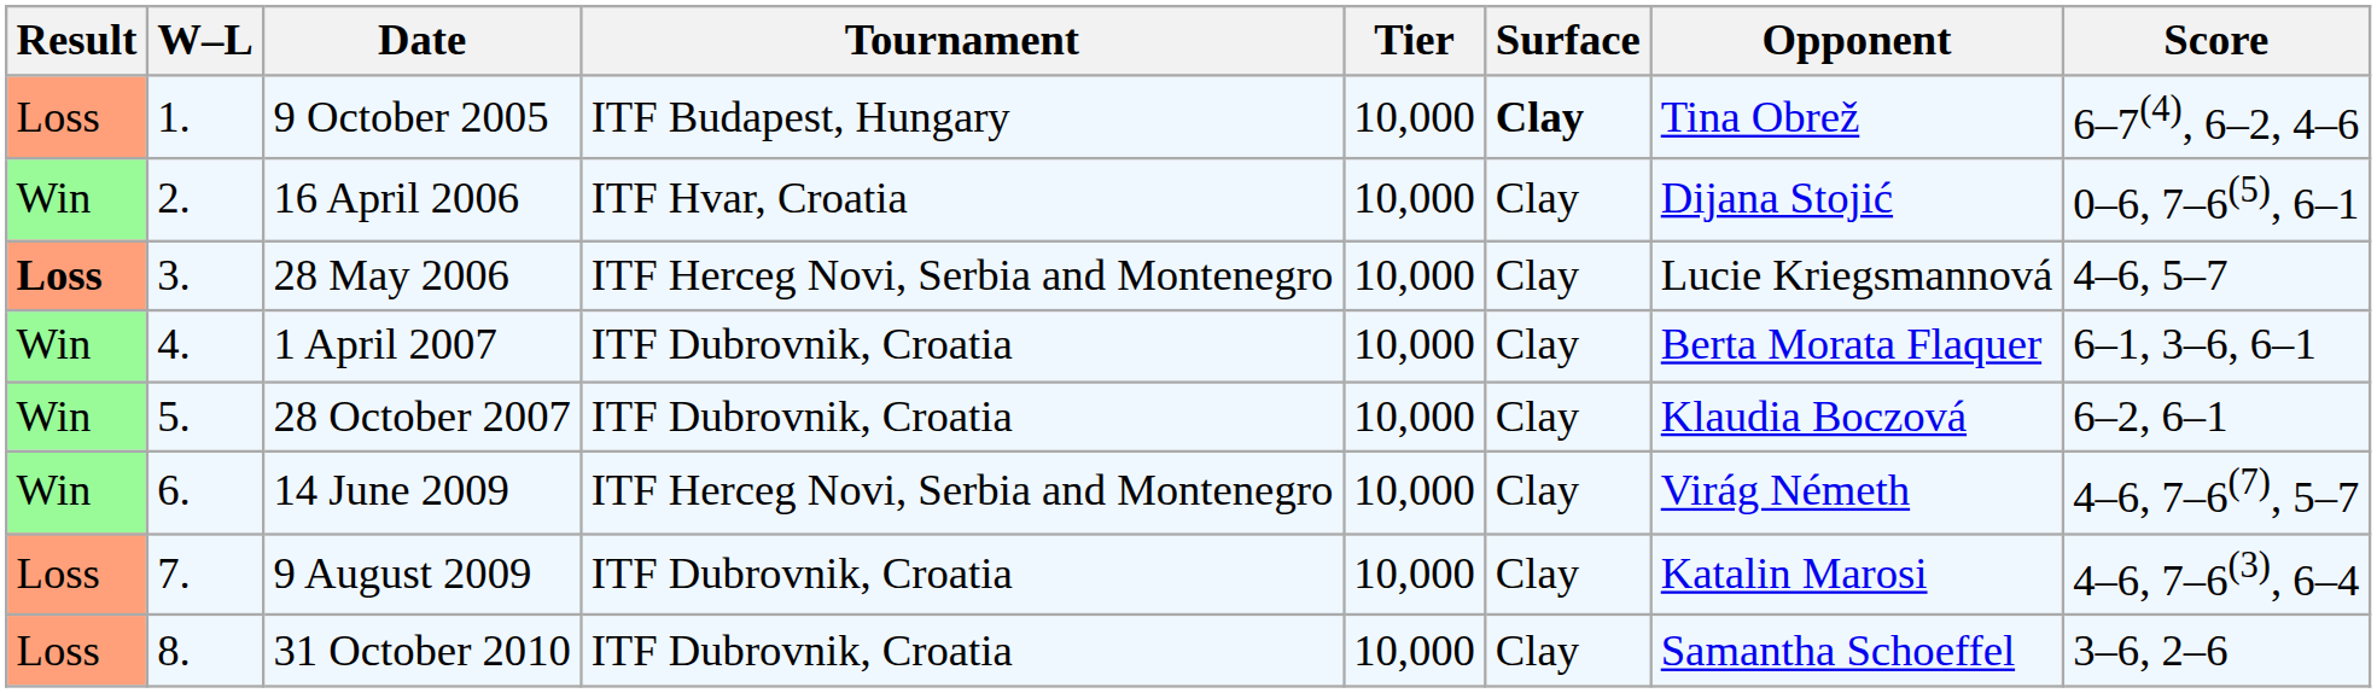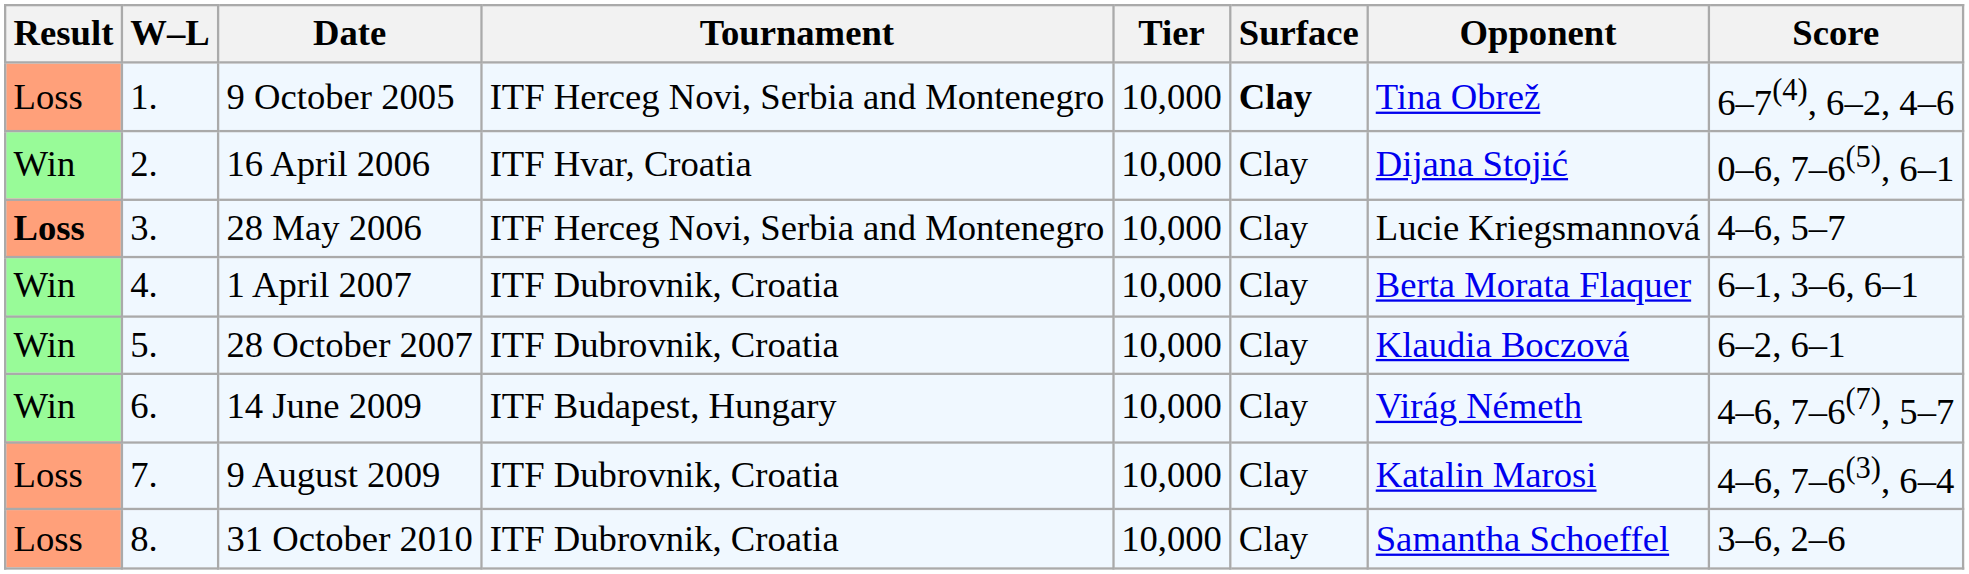9 October 2005 | Tournament: ITF Budapest, Hungary -> ITF Herceg Novi, Serbia and Montenegro
14 June 2009 | Tournament: ITF Herceg Novi, Serbia and Montenegro -> ITF Budapest, Hungary
